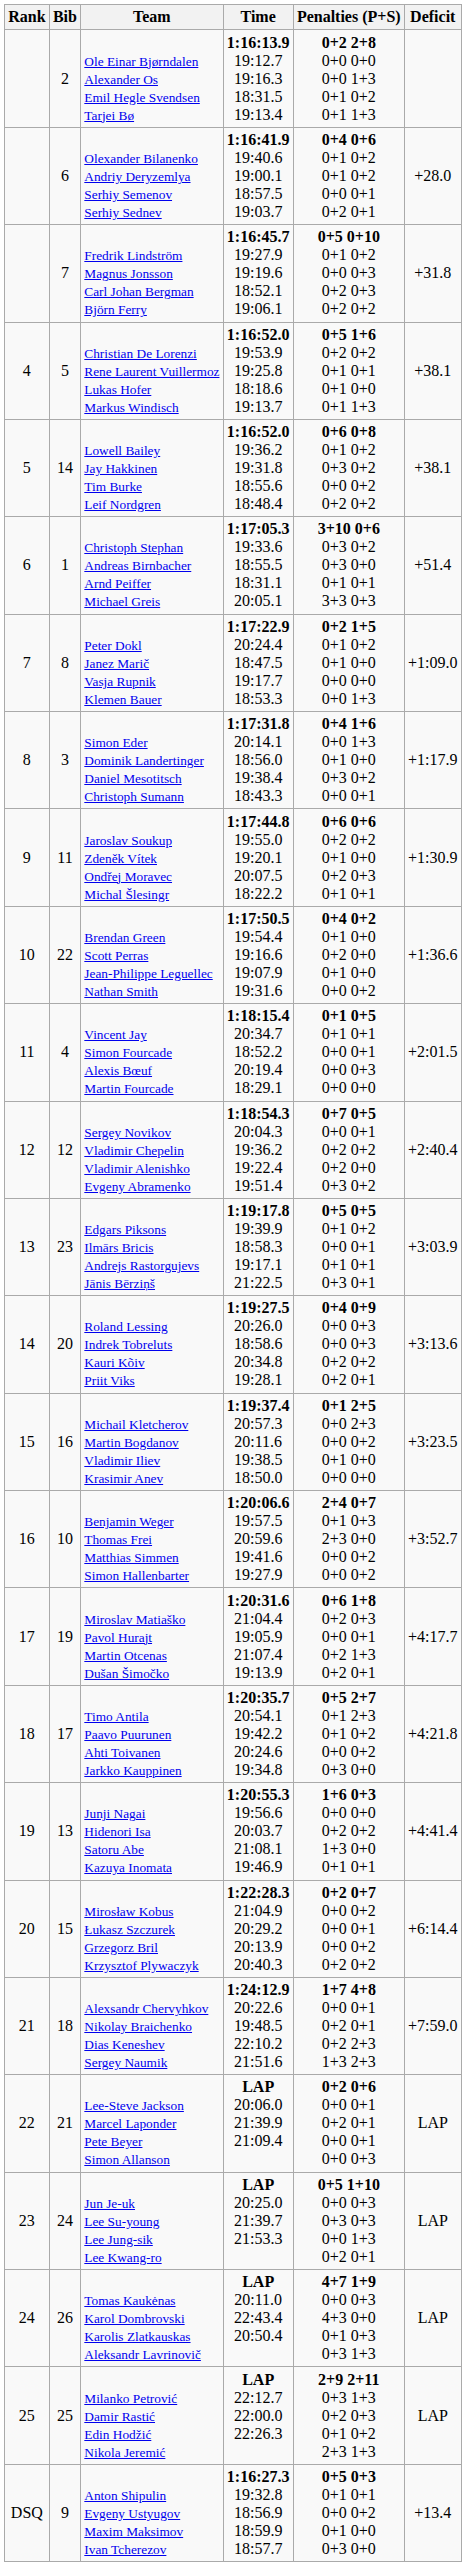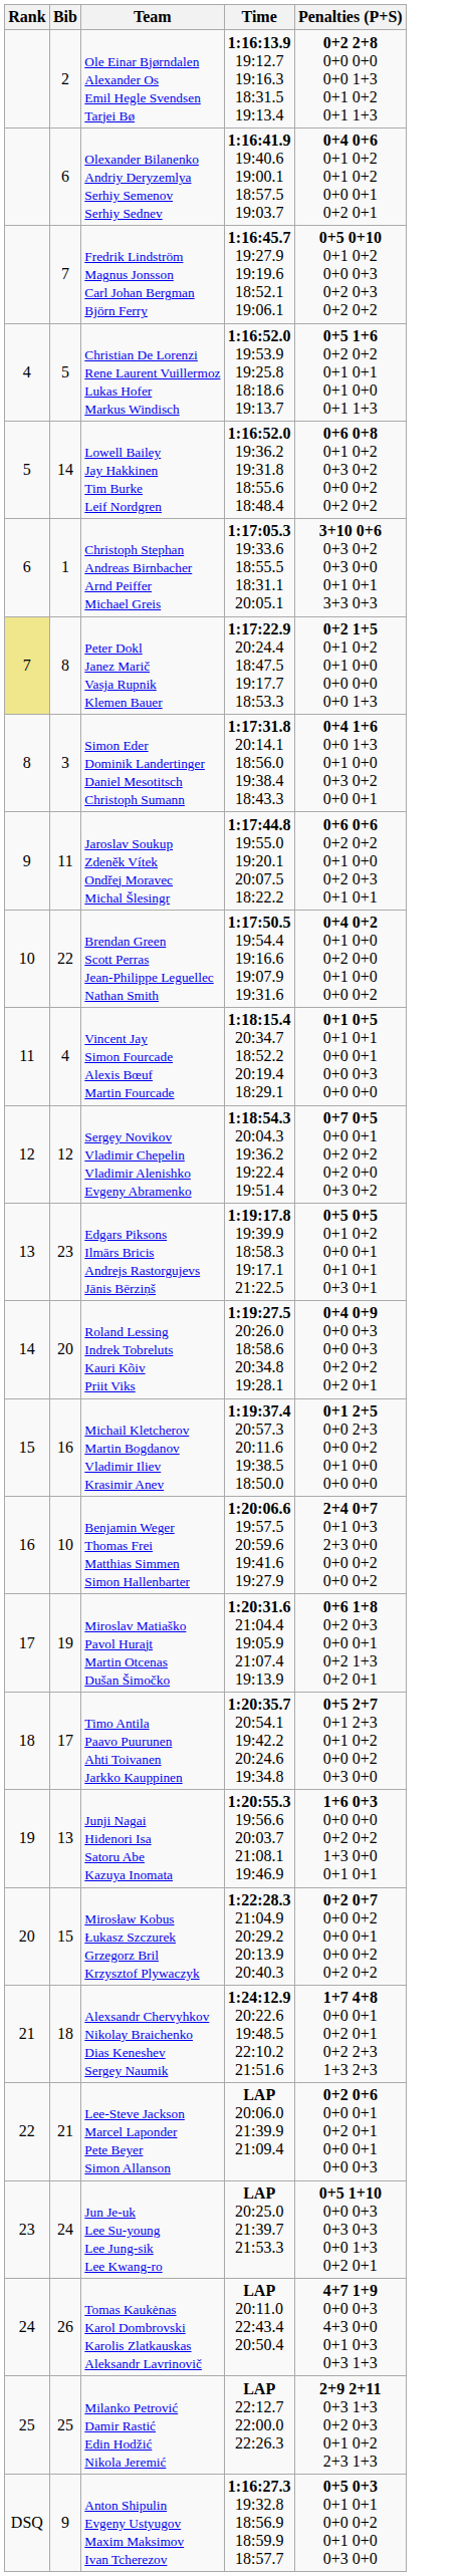- column: Deficit | +28.0 | +31.8 | +38.1 | +38.1 | +51.4 | +1:09.0 | +1:17.9 | +1:30.9 | +1:36.6 | +2:01.5 | +2:40.4 | +3:03.9 | +3:13.6 | +3:23.5 | +3:52.7 | +4:17.7 | +4:21.8 | +4:41.4 | +6:14.4 | +7:59.0 | LAP | LAP | LAP | LAP | +13.4
Peter Dokl Janez Marič Vasja Rupnik Klemen Bauer | Rank: no background -> khaki background
